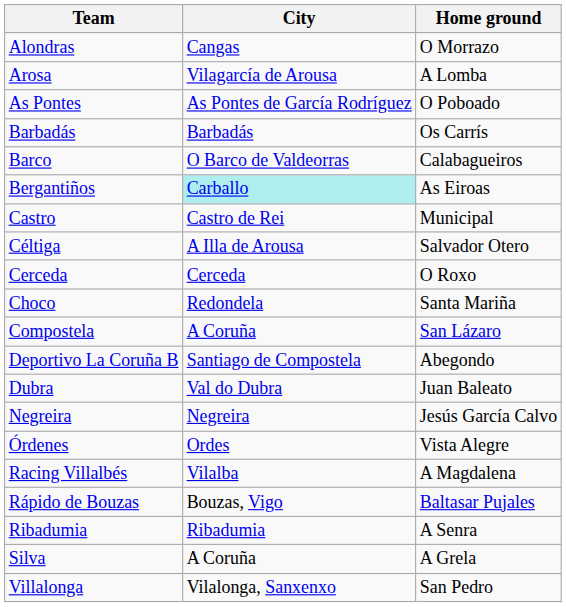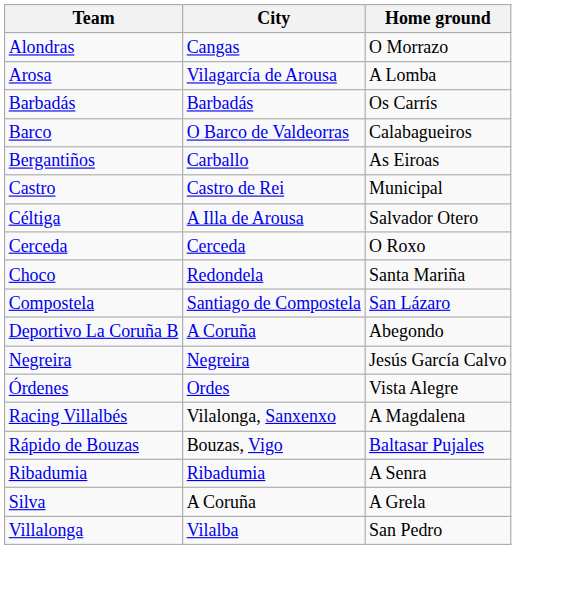- row: As Pontes | As Pontes de García Rodríguez | O Poboado
Bergantiños | City: paleturquoise background -> no background
Compostela | City: A Coruña -> Santiago de Compostela
Deportivo La Coruña B | City: Santiago de Compostela -> A Coruña
- row: Dubra | Val do Dubra | Juan Baleato
Racing Villalbés | City: Vilalba -> Vilalonga, Sanxenxo
Villalonga | City: Vilalonga, Sanxenxo -> Vilalba
